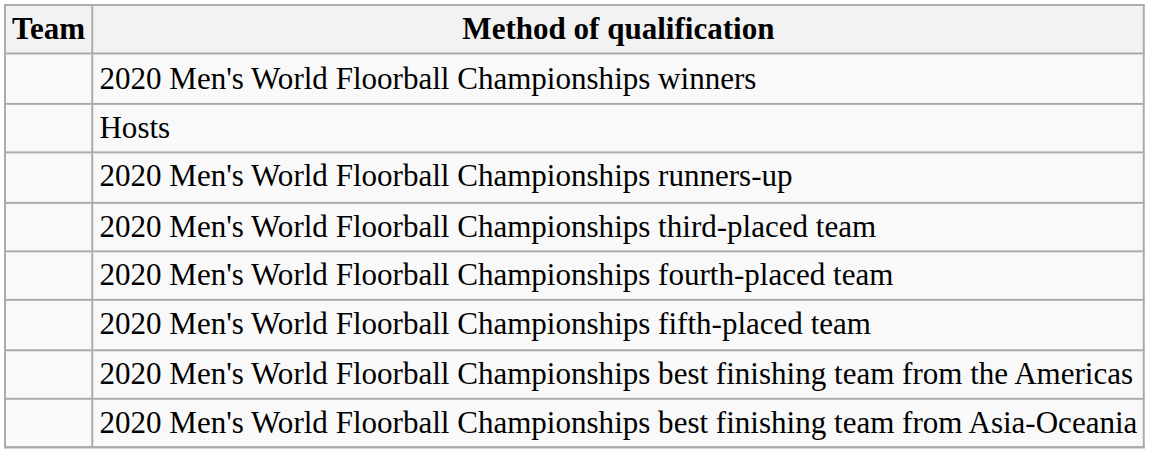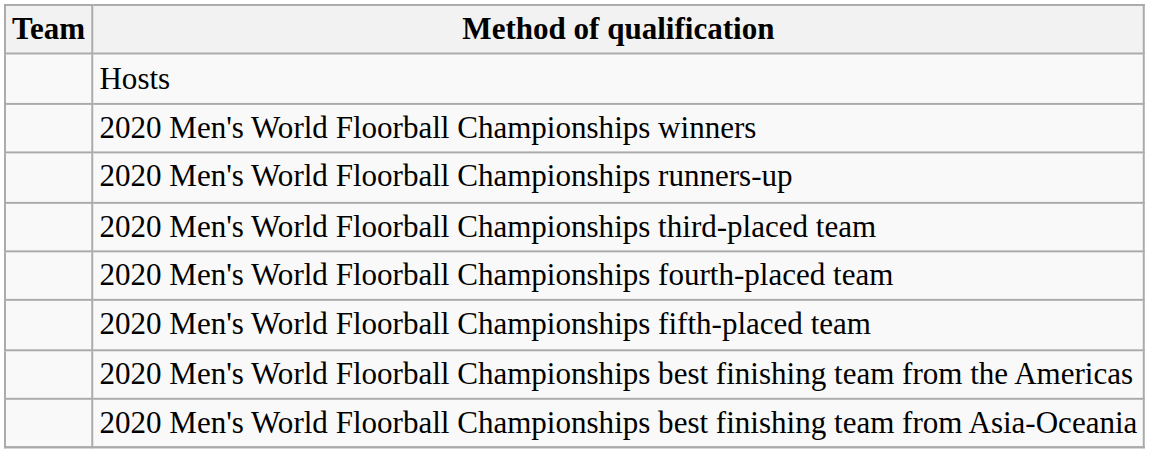rows swapped: Hosts <-> 2020 Men's World Floorball Championships winners
